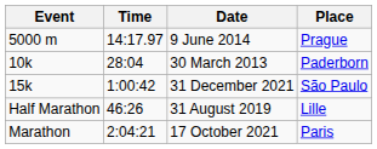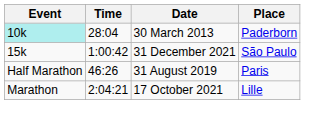- row: 5000 m | 14:17.97 | 9 June 2014 | Prague
30 March 2013 | Event: no background -> paleturquoise background
31 August 2019 | Place: Lille -> Paris
17 October 2021 | Place: Paris -> Lille
